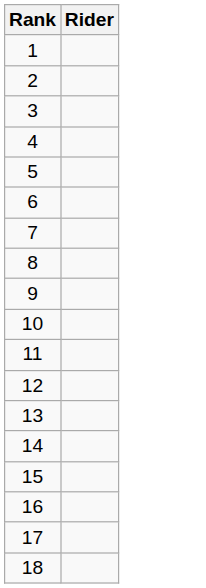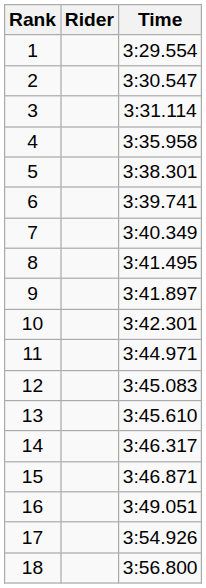+ column: Time | 3:29.554 | 3:30.547 | 3:31.114 | 3:35.958 | 3:38.301 | 3:39.741 | 3:40.349 | 3:41.495 | 3:41.897 | 3:42.301 | 3:44.971 | 3:45.083 | 3:45.610 | 3:46.317 | 3:46.871 | 3:49.051 | 3:54.926 | 3:56.800
